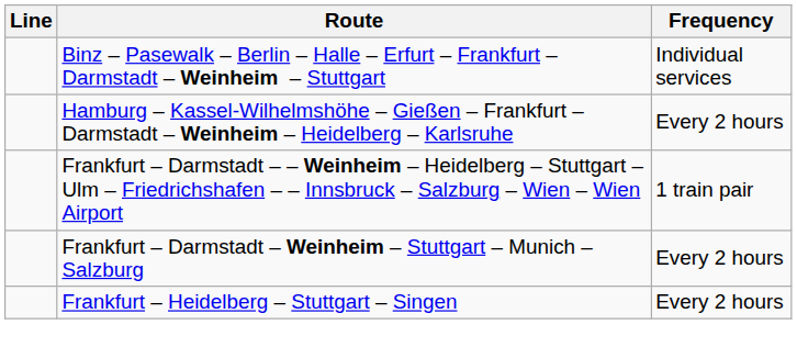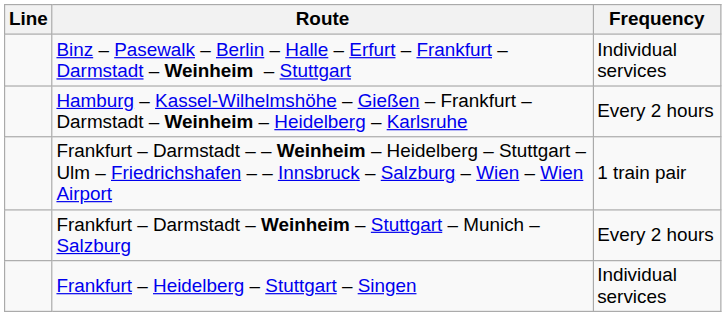Frankfurt – Heidelberg – Stuttgart – Singen | Frequency: Every 2 hours -> Individual services
